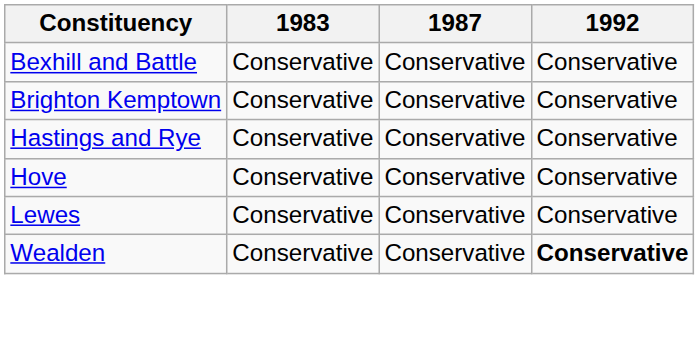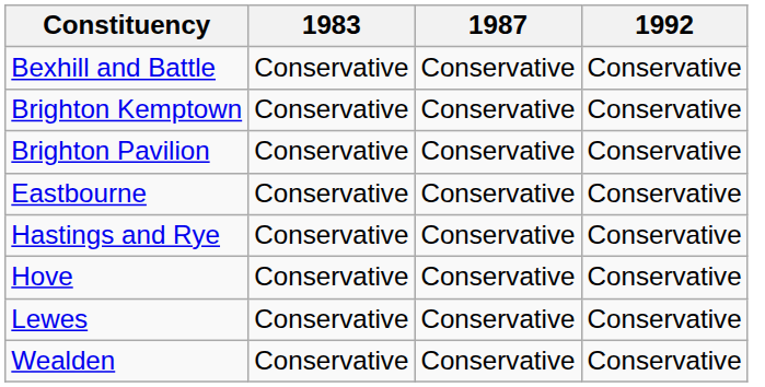+ row: Brighton Pavilion | Conservative | Conservative | Conservative
+ row: Eastbourne | Conservative | Conservative | Conservative
Wealden | 1992: bold -> normal
